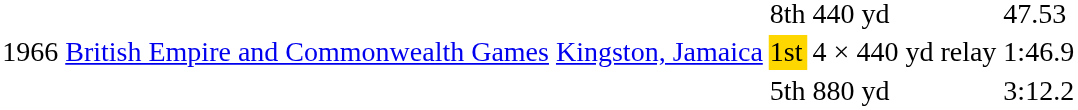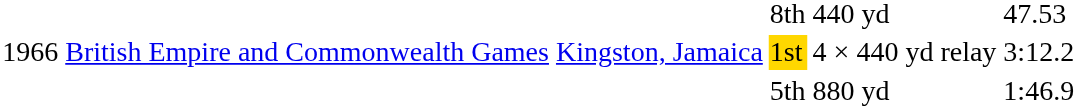1st | column 6: 1:46.9 -> 3:12.2
5th | column 6: 3:12.2 -> 1:46.9
